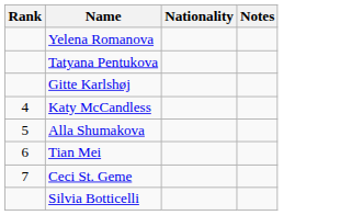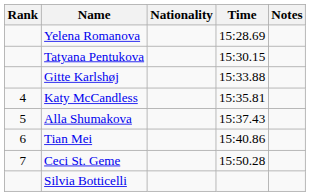+ column: Time | 15:28.69 | 15:30.15 | 15:33.88 | 15:35.81 | 15:37.43 | 15:40.86 | 15:50.28
